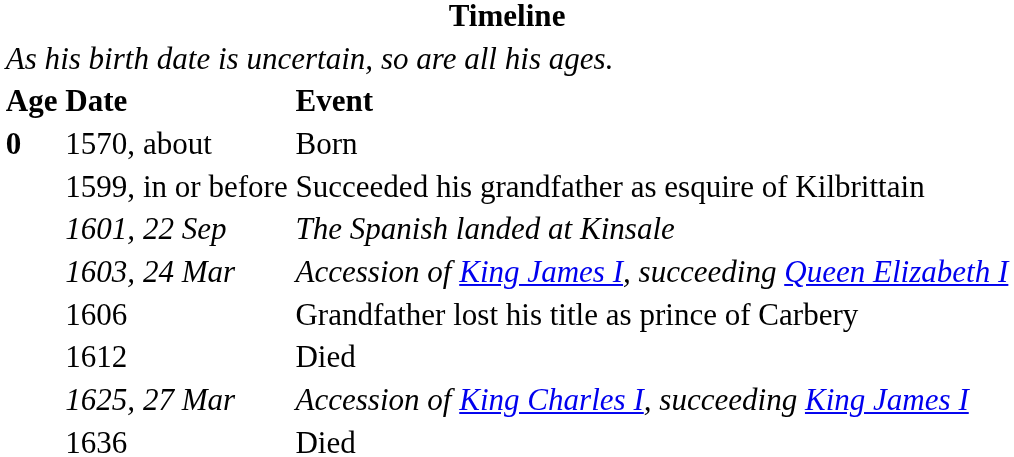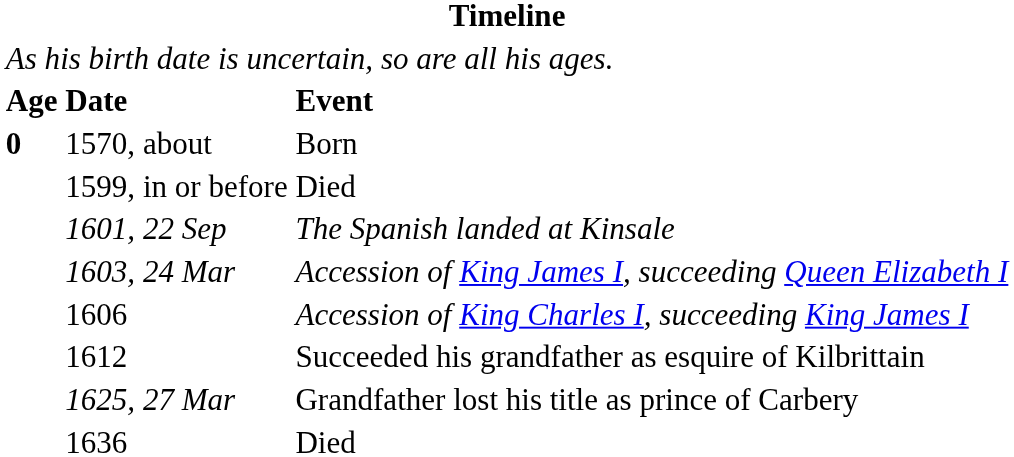1599, in or before | column 3: Succeeded his grandfather as esquire of Kilbrittain -> Died
1606 | column 3: Grandfather lost his title as prince of Carbery -> Accession of King Charles I, succeeding King James I
1612 | column 3: Died -> Succeeded his grandfather as esquire of Kilbrittain
1625, 27 Mar | column 3: Accession of King Charles I, succeeding King James I -> Grandfather lost his title as prince of Carbery
